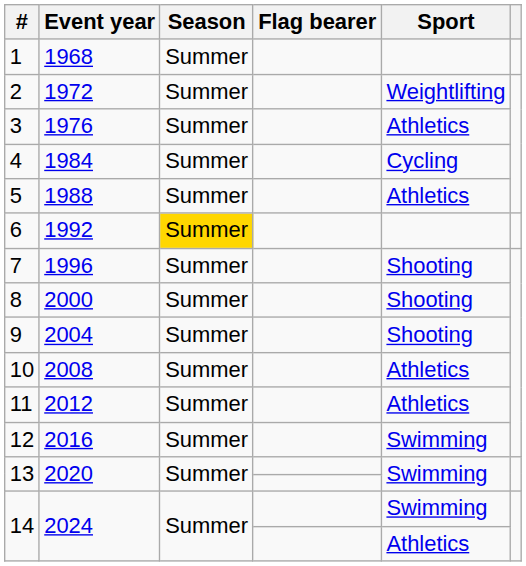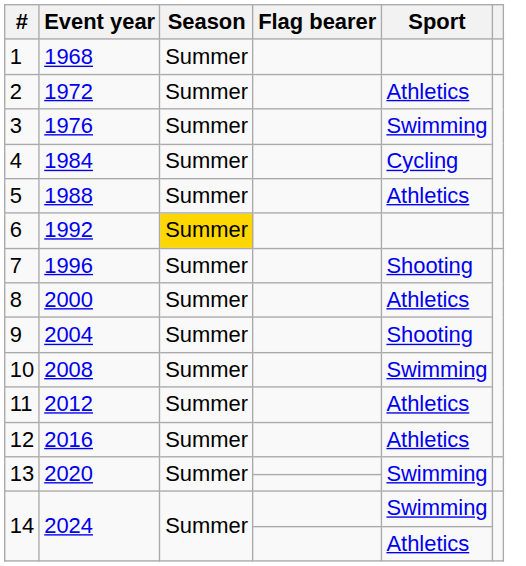2 | Sport: Weightlifting -> Athletics
3 | Sport: Athletics -> Swimming
8 | Sport: Shooting -> Athletics
10 | Sport: Athletics -> Swimming
12 | Sport: Swimming -> Athletics
